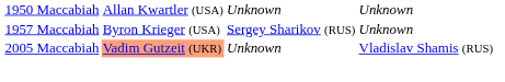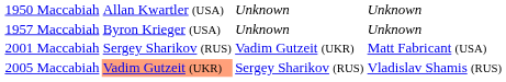1957 Maccabiah | column 3: Sergey Sharikov (RUS) -> Unknown
+ row: 2001 Maccabiah | Sergey Sharikov (RUS) | Vadim Gutzeit (UKR) | Matt Fabricant (USA)
2005 Maccabiah | column 3: Unknown -> Sergey Sharikov (RUS)
